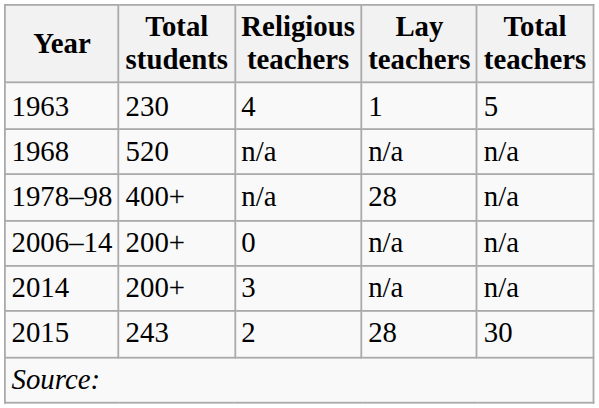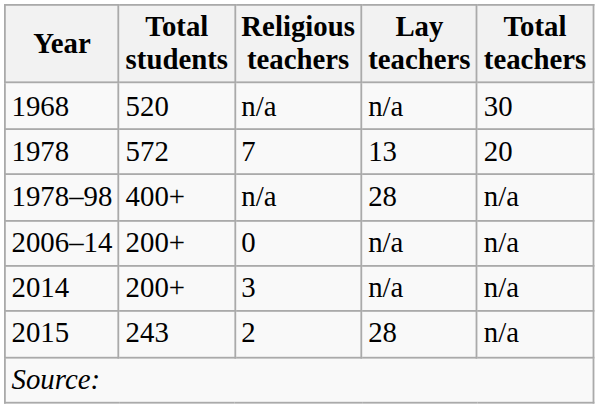- row: 1963 | 230 | 4 | 1 | 5
1968 | Total teachers: n/a -> 30
+ row: 1978 | 572 | 7 | 13 | 20
2015 | Total teachers: 30 -> n/a
